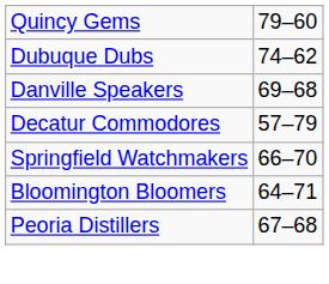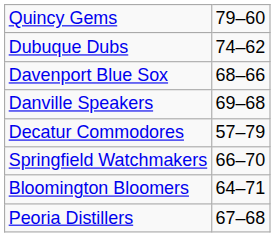+ row: Davenport Blue Sox | 68–66
